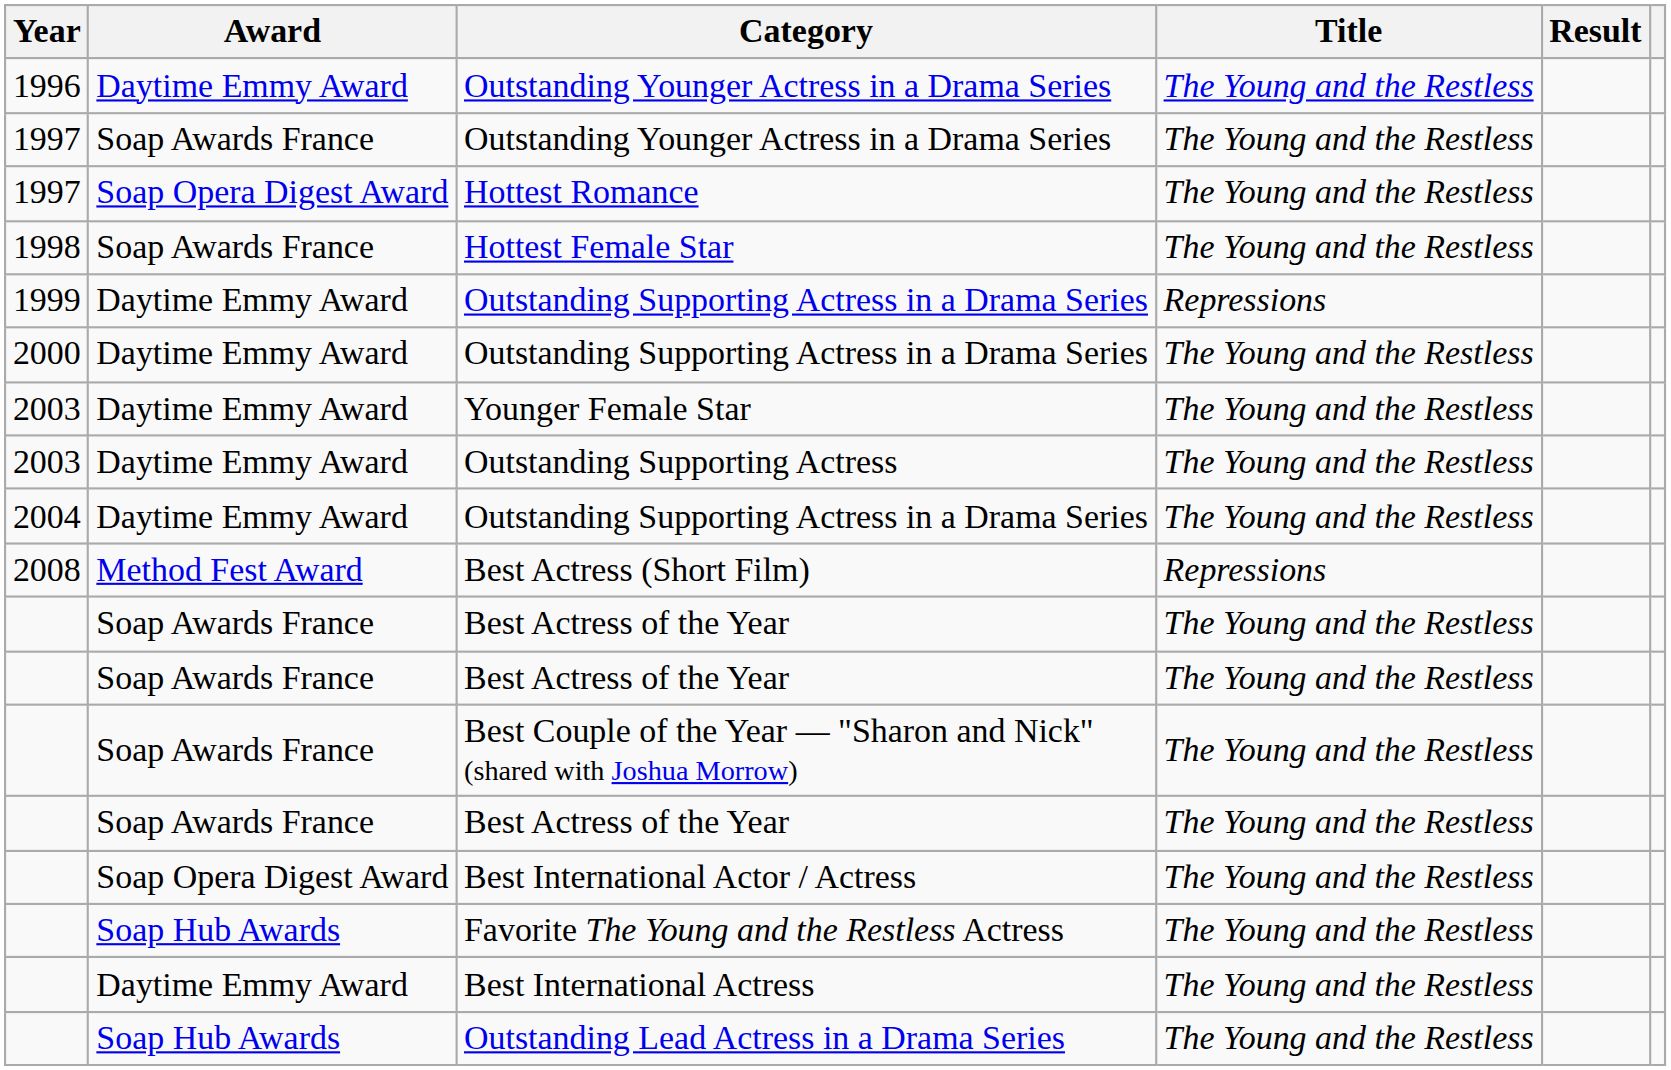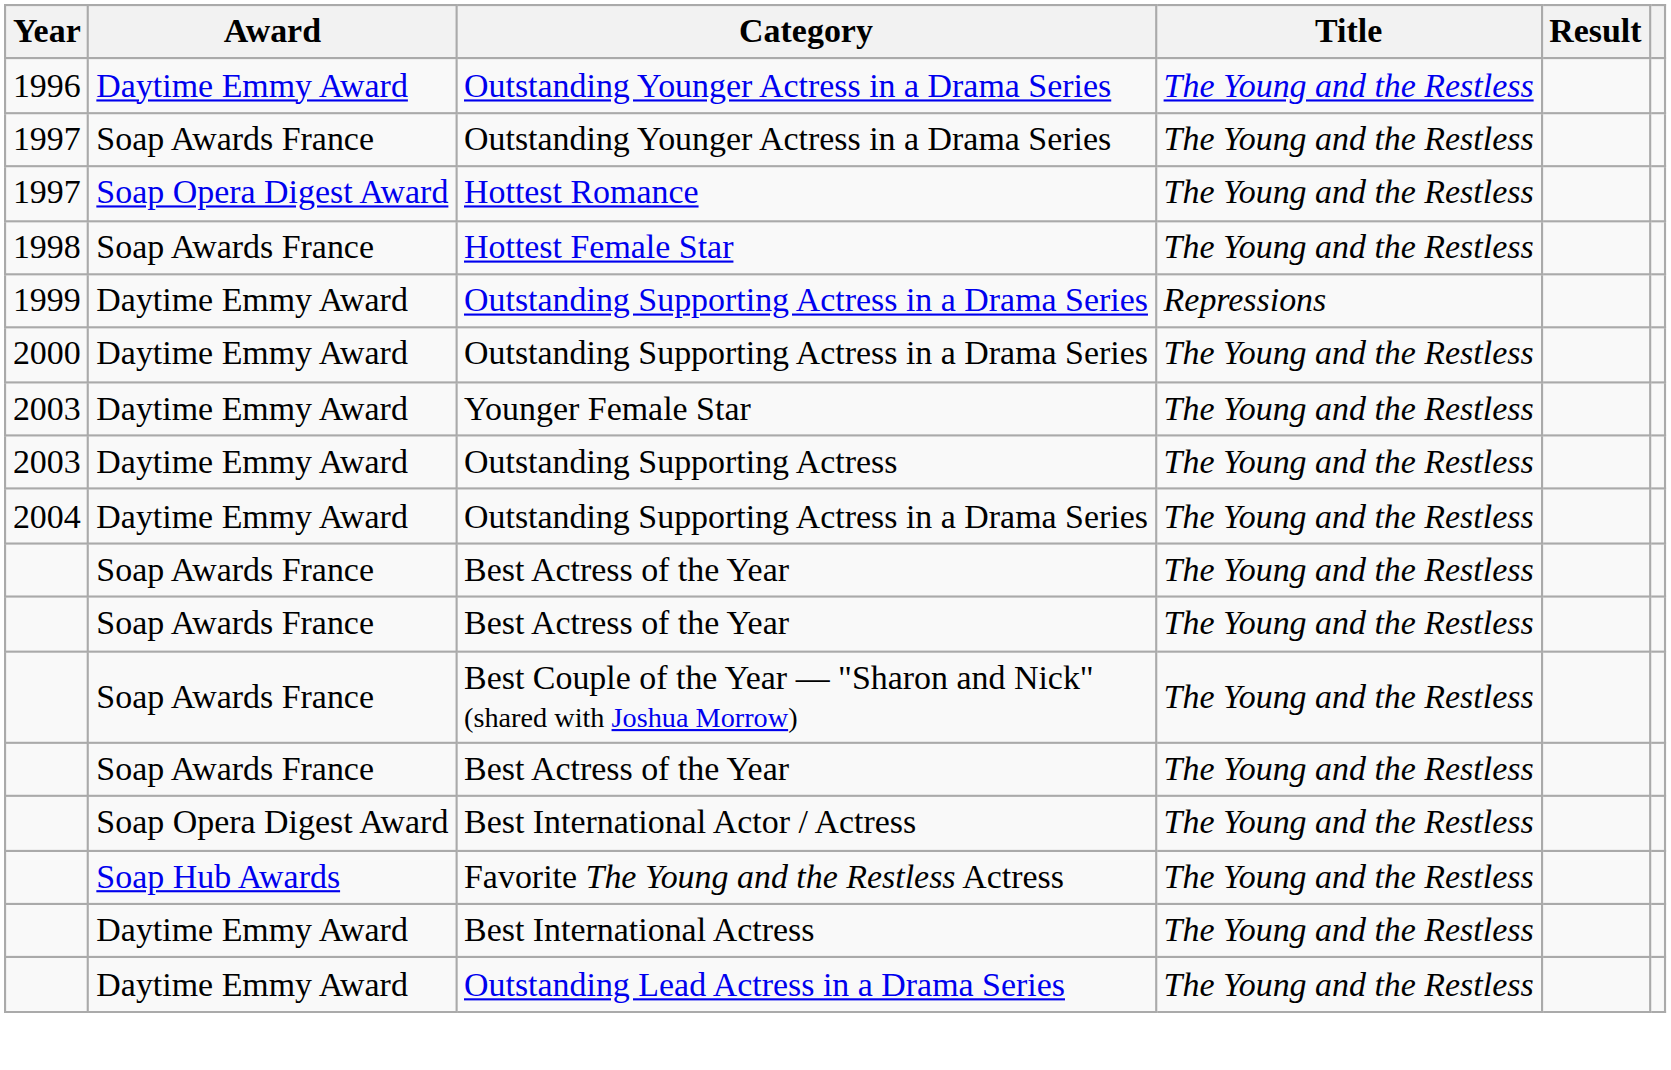- row: 2008 | Method Fest Award | Best Actress (Short Film) | Repressions
Outstanding Lead Actress in a Drama Series | Award: Soap Hub Awards -> Daytime Emmy Award
